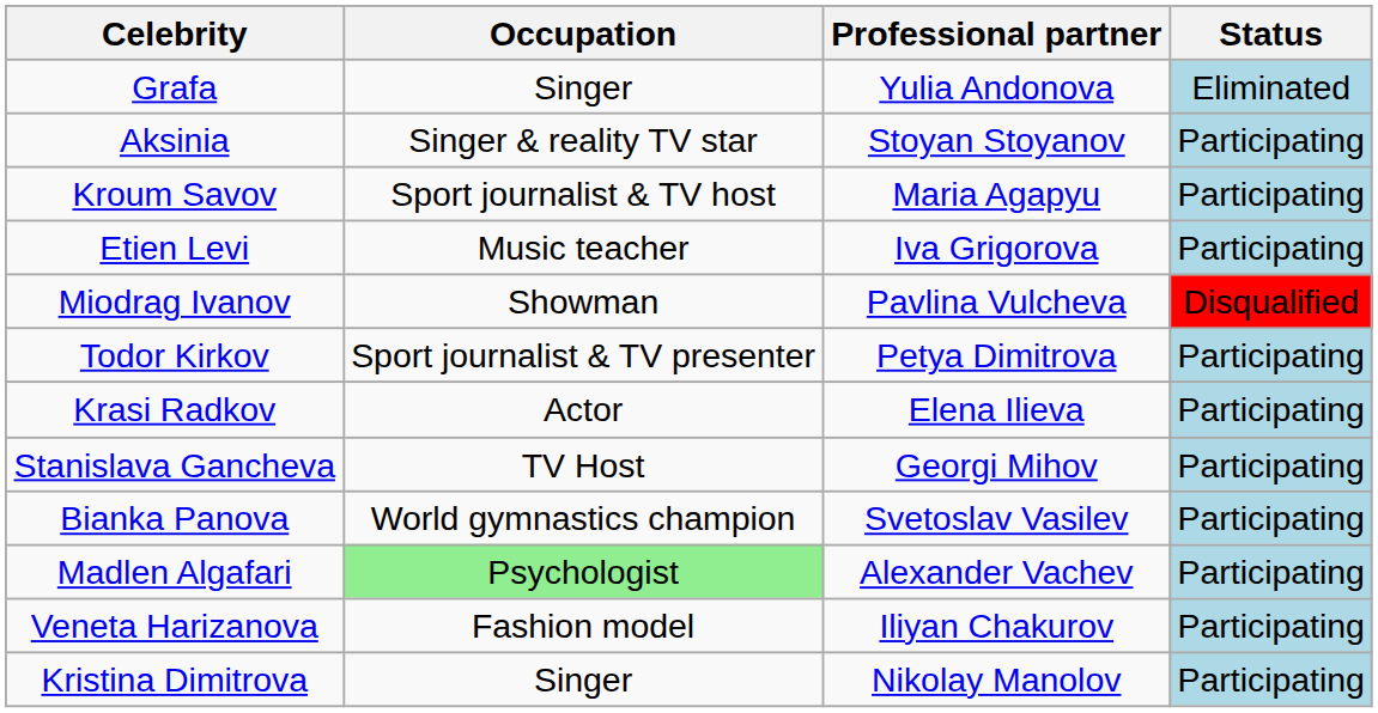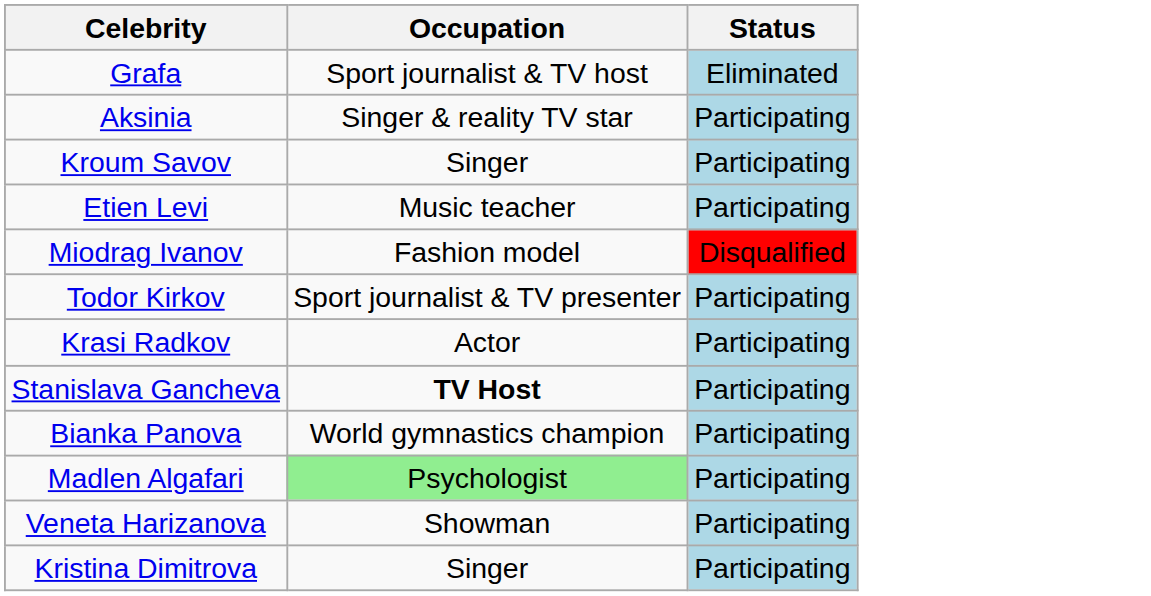- column: Professional partner | Yulia Andonova | Stoyan Stoyanov | Maria Agapyu | Iva Grigorova | Pavlina Vulcheva | Petya Dimitrova | Elena Ilieva | Georgi Mihov | Svetoslav Vasilev | Alexander Vachev | Iliyan Chakurov | Nikolay Manolov
Grafa | Occupation: Singer -> Sport journalist & TV host
Kroum Savov | Occupation: Sport journalist & TV host -> Singer
Miodrag Ivanov | Occupation: Showman -> Fashion model
Stanislava Gancheva | Occupation: normal -> bold
Veneta Harizanova | Occupation: Fashion model -> Showman
